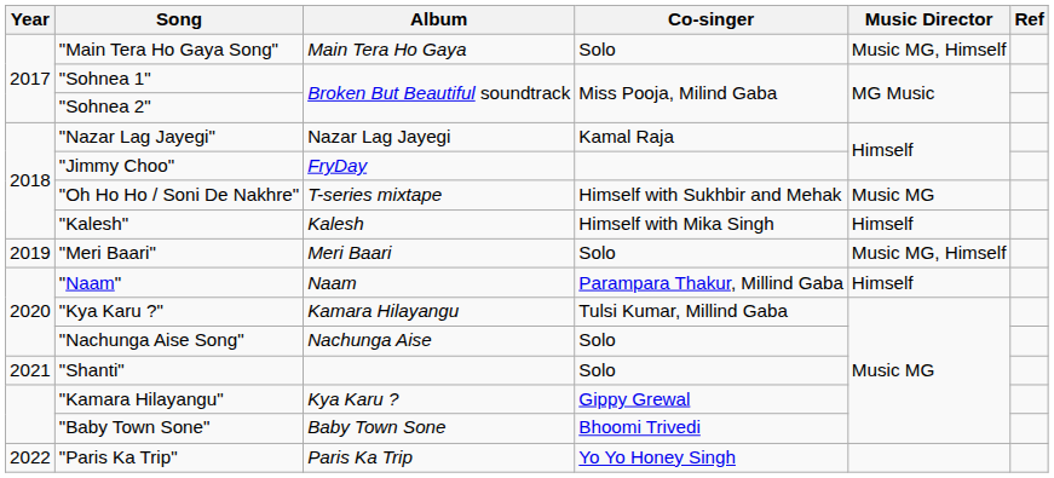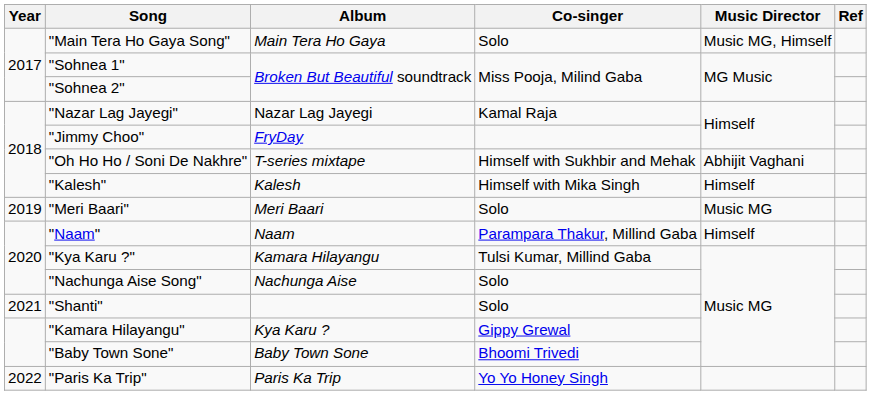"Oh Ho Ho / Soni De Nakhre" | Music Director: Music MG -> Abhijit Vaghani
"Meri Baari" | Music Director: Music MG, Himself -> Music MG
